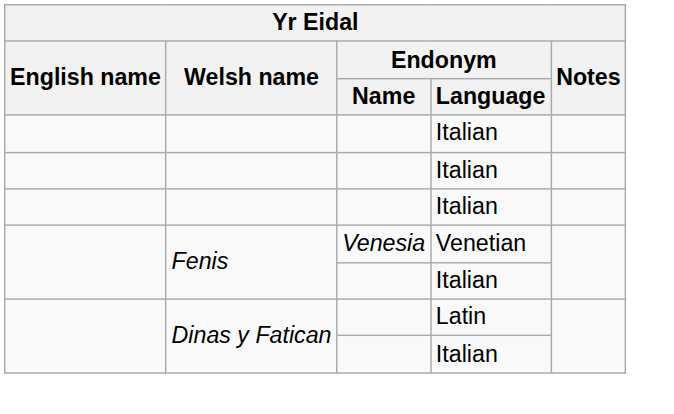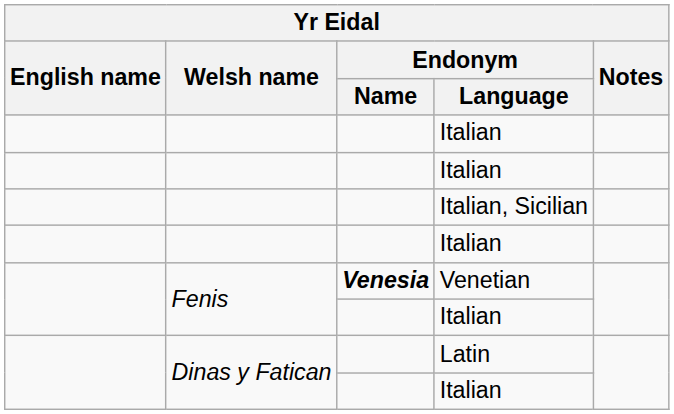+ row: Italian, Sicilian
Venetian | Endonym / Name: normal -> bold
